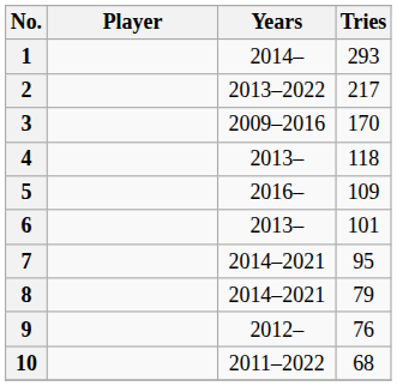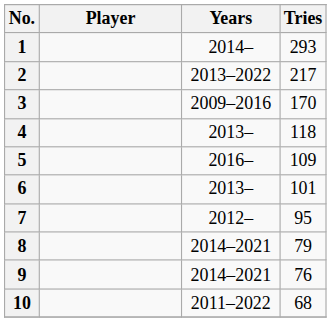7 | Years: 2014–2021 -> 2012–
9 | Years: 2012– -> 2014–2021
